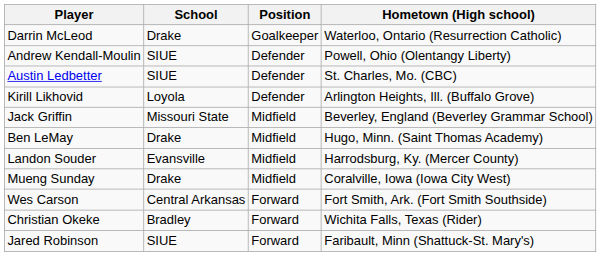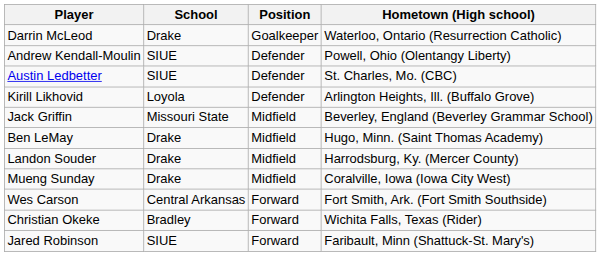Landon Souder | School: Evansville -> Drake
